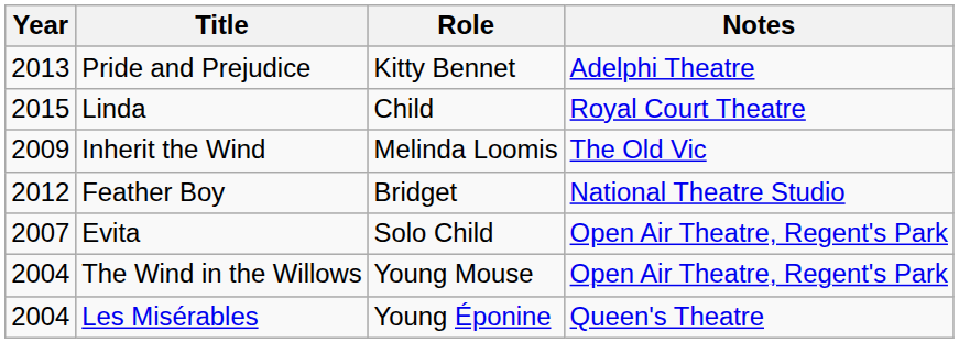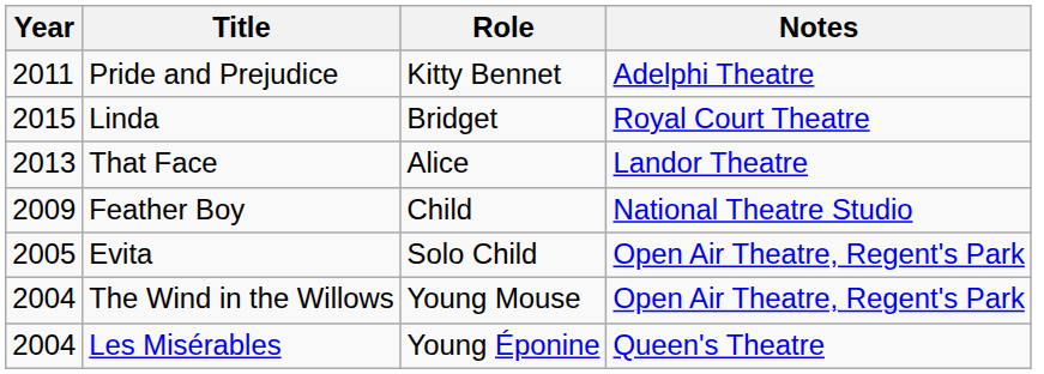Pride and Prejudice | Year: 2013 -> 2011
Linda | Role: Child -> Bridget
+ row: 2013 | That Face | Alice | Landor Theatre
- row: 2009 | Inherit the Wind | Melinda Loomis | The Old Vic
Feather Boy | Year: 2012 -> 2009
Feather Boy | Role: Bridget -> Child
Evita | Year: 2007 -> 2005
